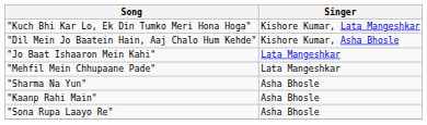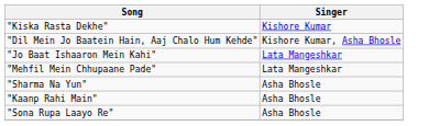+ row: "Kiska Rasta Dekhe" | Kishore Kumar
- row: "Kuch Bhi Kar Lo, Ek Din Tumko Meri Hona Hoga" | Kishore Kumar, Lata Mangeshkar
